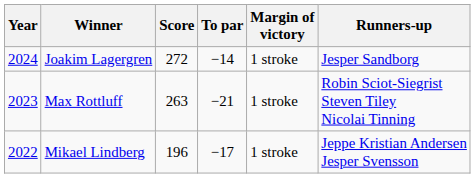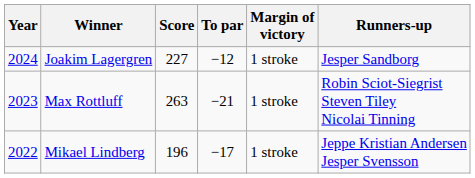Joakim Lagergren | Score: 272 -> 227
Joakim Lagergren | To par: −14 -> −12
